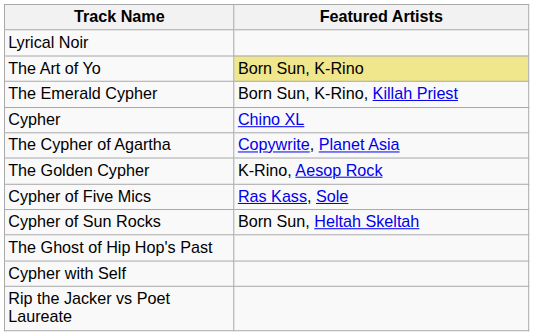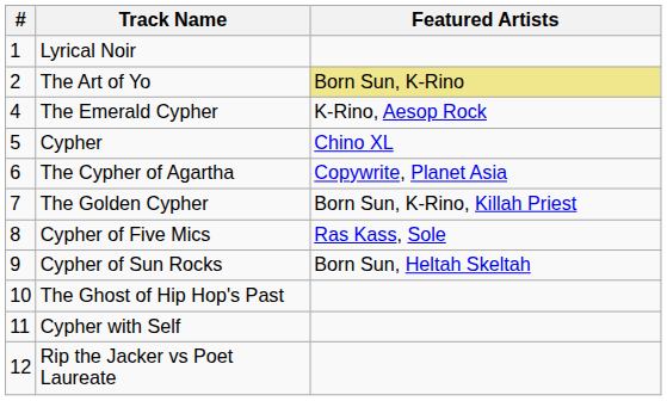+ column: # | 1 | 2 | 4 | 5 | 6 | 7 | 8 | 9 | 10 | 11 | 12
The Emerald Cypher | Featured Artists: Born Sun, K-Rino, Killah Priest -> K-Rino, Aesop Rock
The Golden Cypher | Featured Artists: K-Rino, Aesop Rock -> Born Sun, K-Rino, Killah Priest
